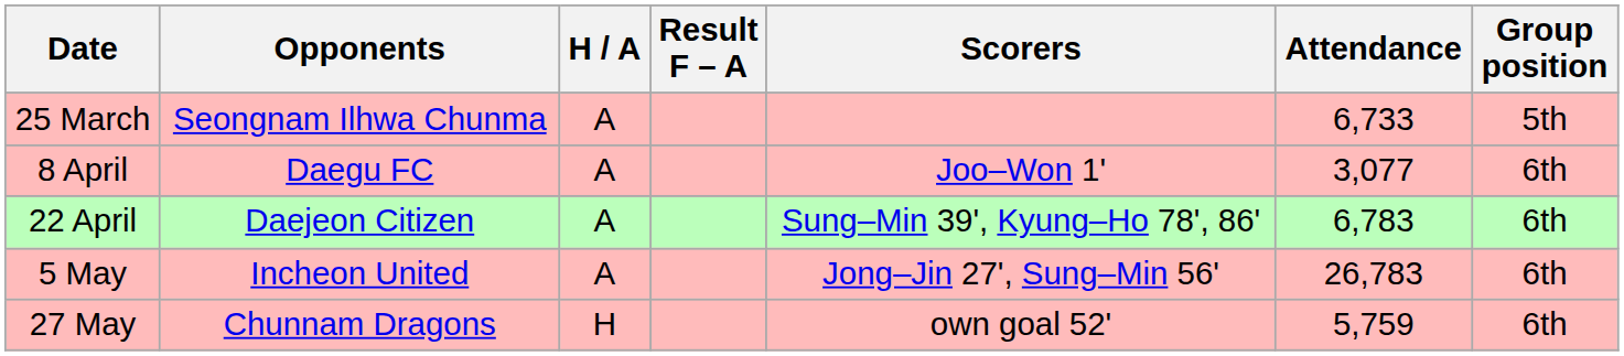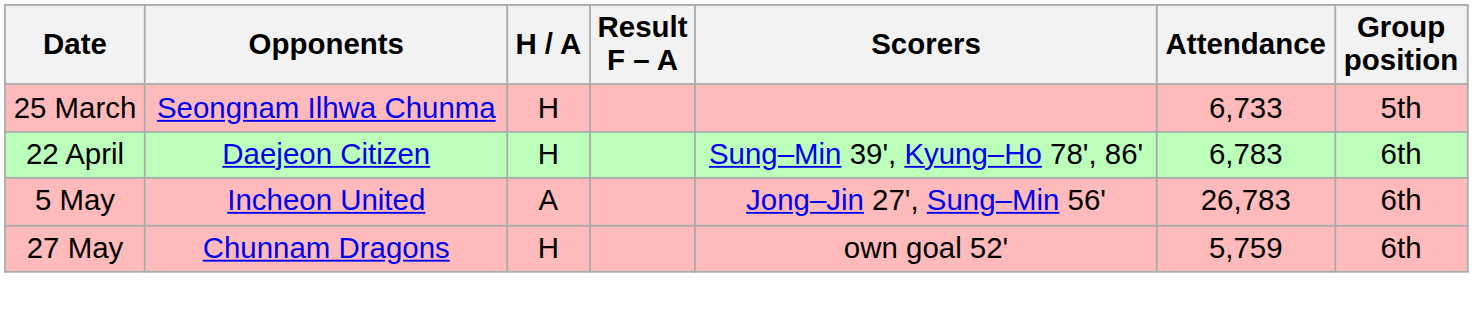25 March | H / A: A -> H
- row: 8 April | Daegu FC | A | Joo–Won 1' | 3,077 | 6th
22 April | H / A: A -> H
